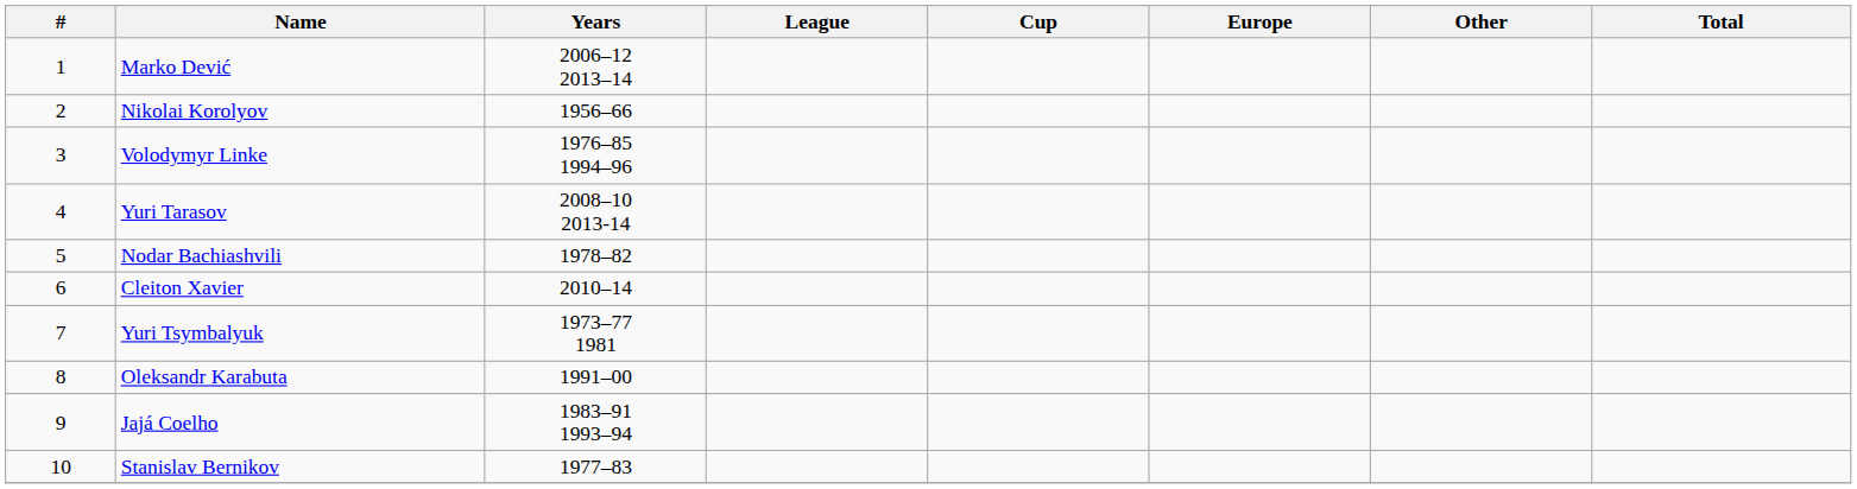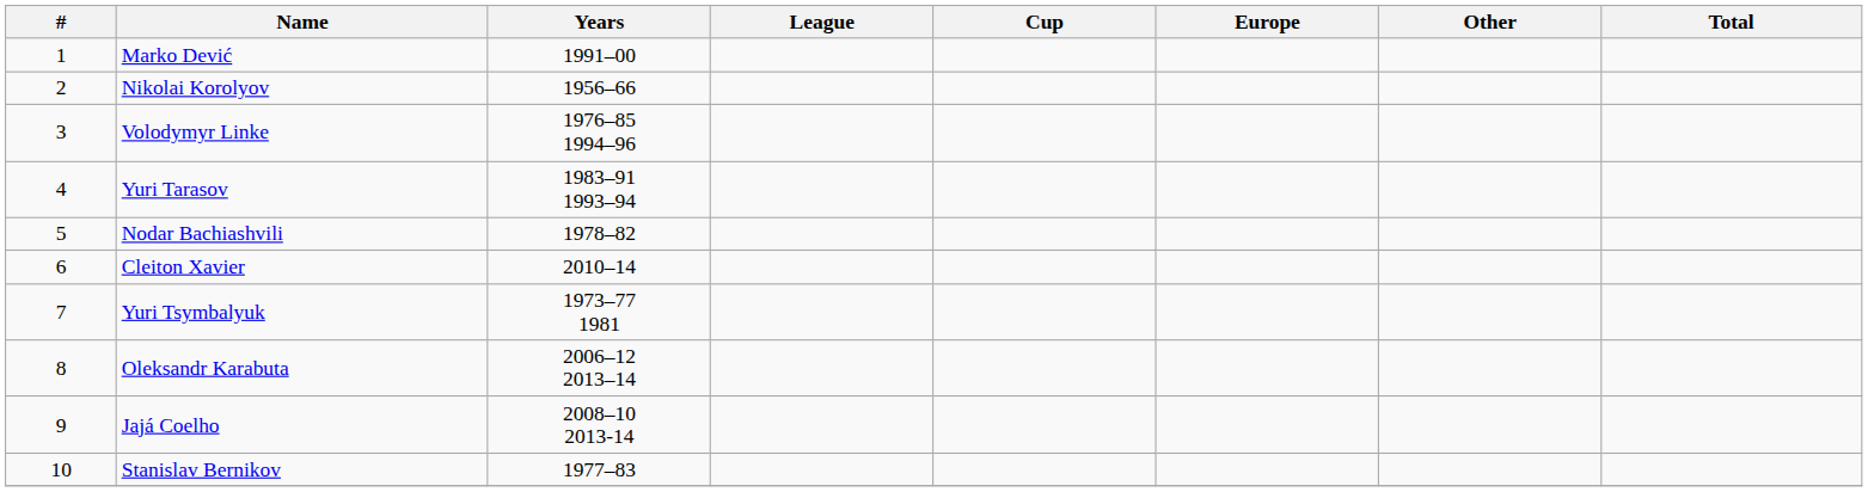Marko Dević | Years: 2006–12 2013–14 -> 1991–00
Yuri Tarasov | Years: 2008–10 2013-14 -> 1983–91 1993–94
Oleksandr Karabuta | Years: 1991–00 -> 2006–12 2013–14
Jajá Coelho | Years: 1983–91 1993–94 -> 2008–10 2013-14
